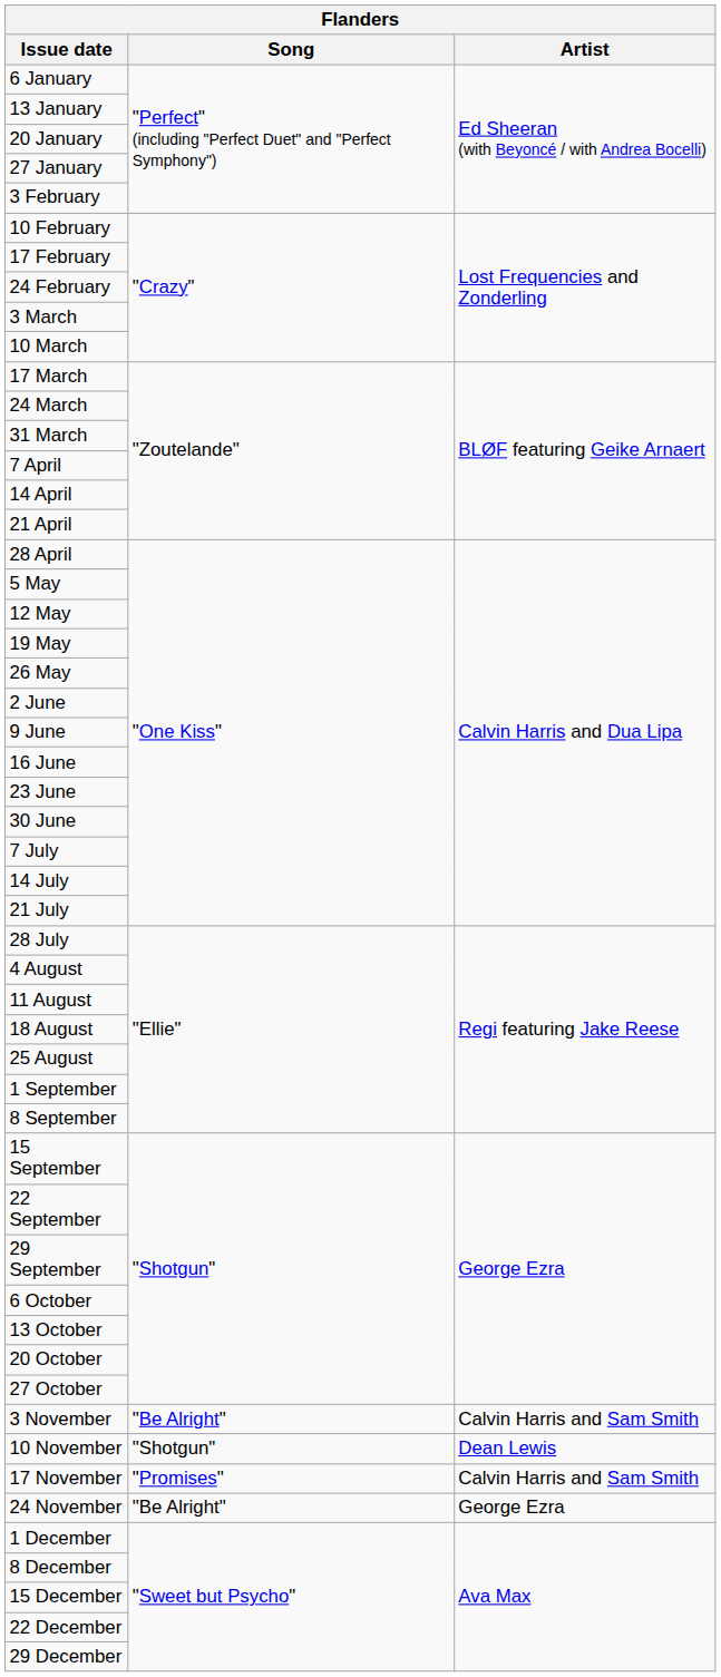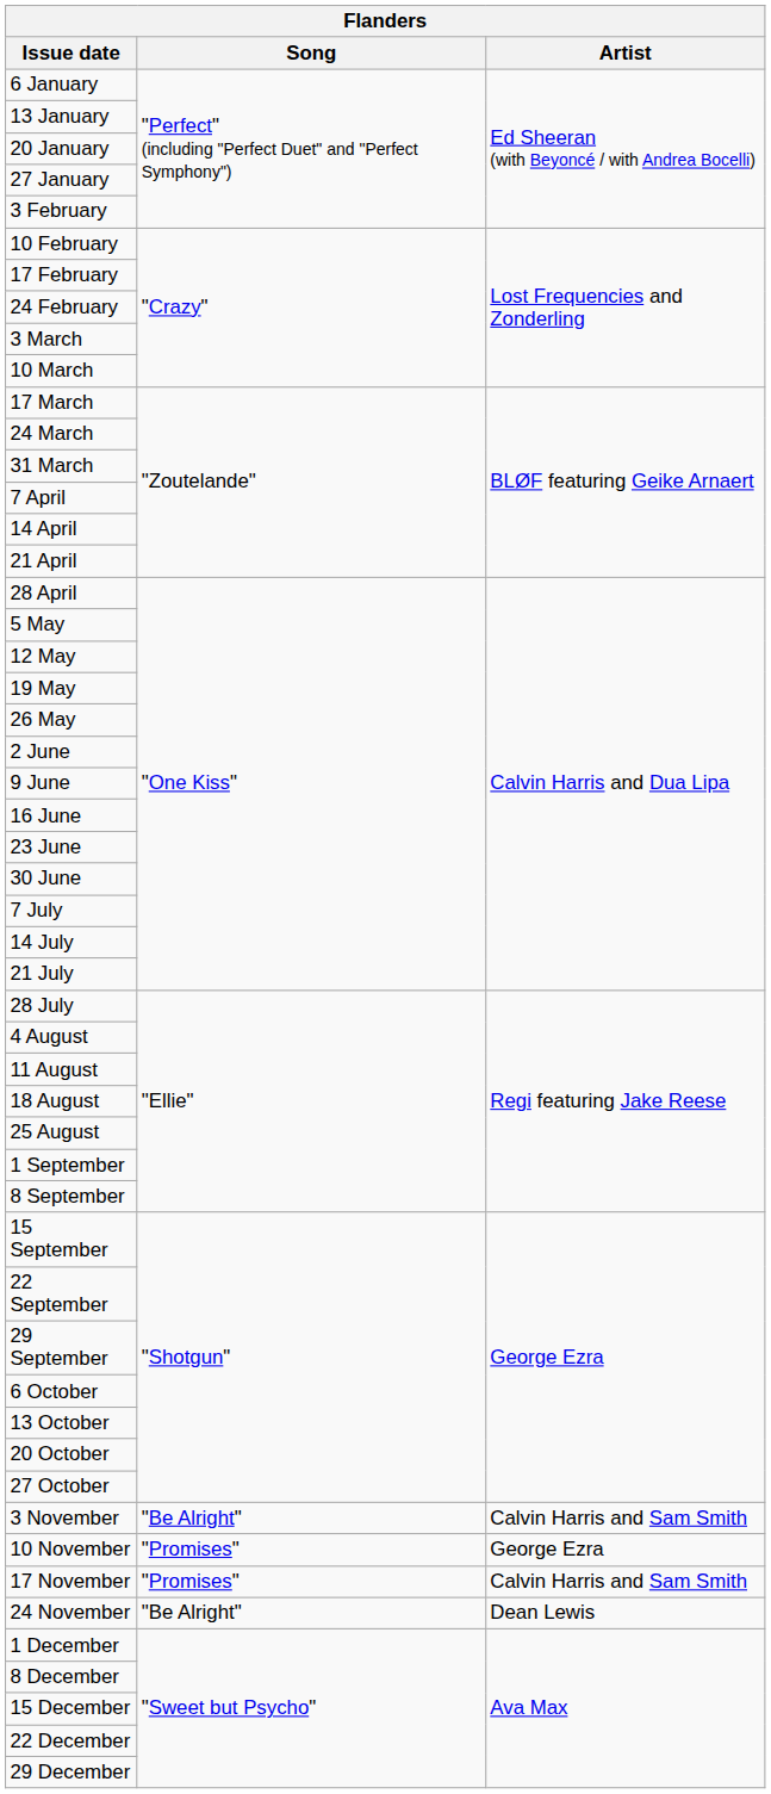10 November | Song: "Shotgun" -> "Promises"
10 November | Artist: Dean Lewis -> George Ezra
24 November | Artist: George Ezra -> Dean Lewis
